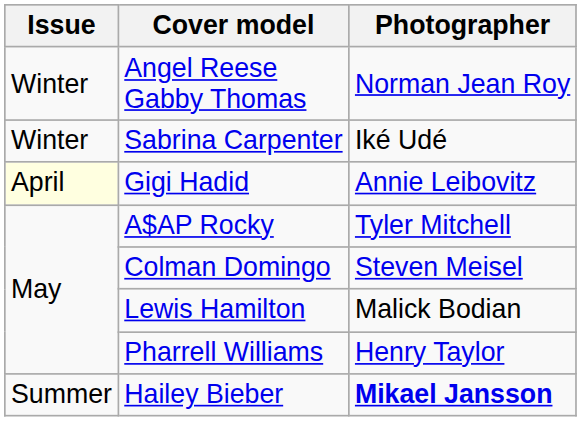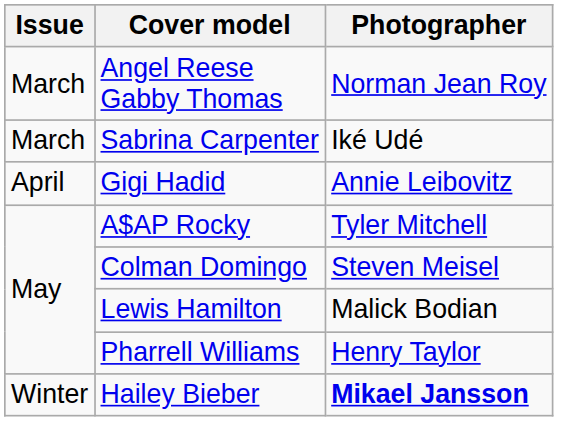Angel Reese Gabby Thomas | Issue: Winter -> March
Sabrina Carpenter | Issue: Winter -> March
Gigi Hadid | Issue: lightyellow background -> no background
Hailey Bieber | Issue: Summer -> Winter
